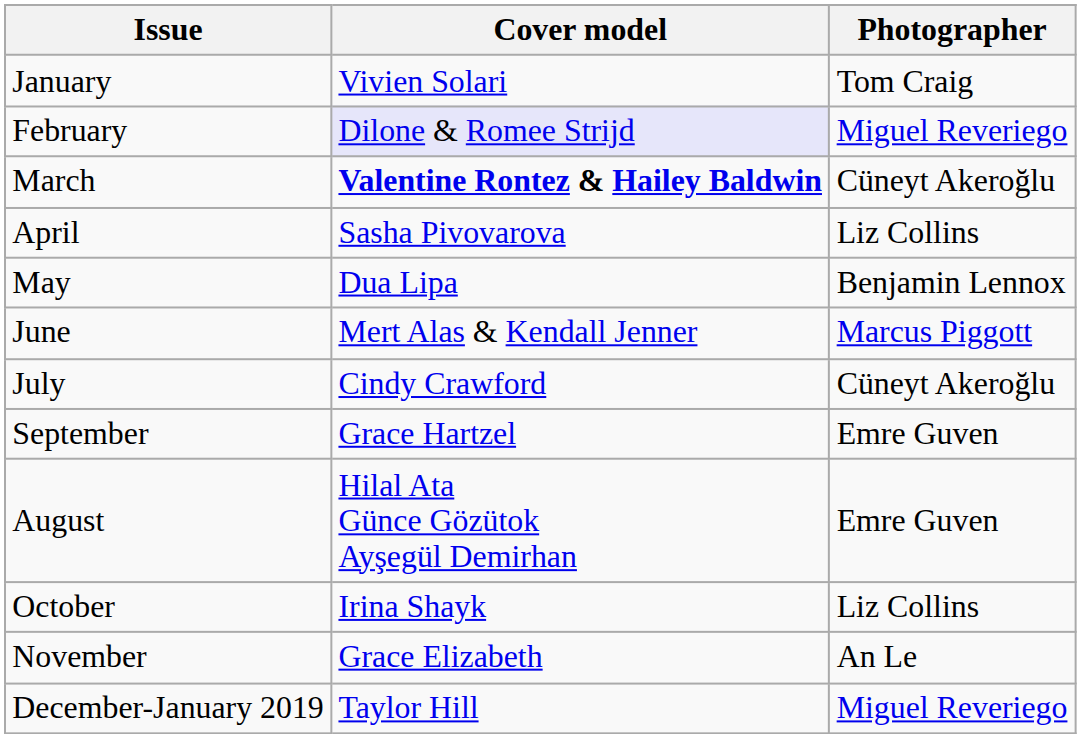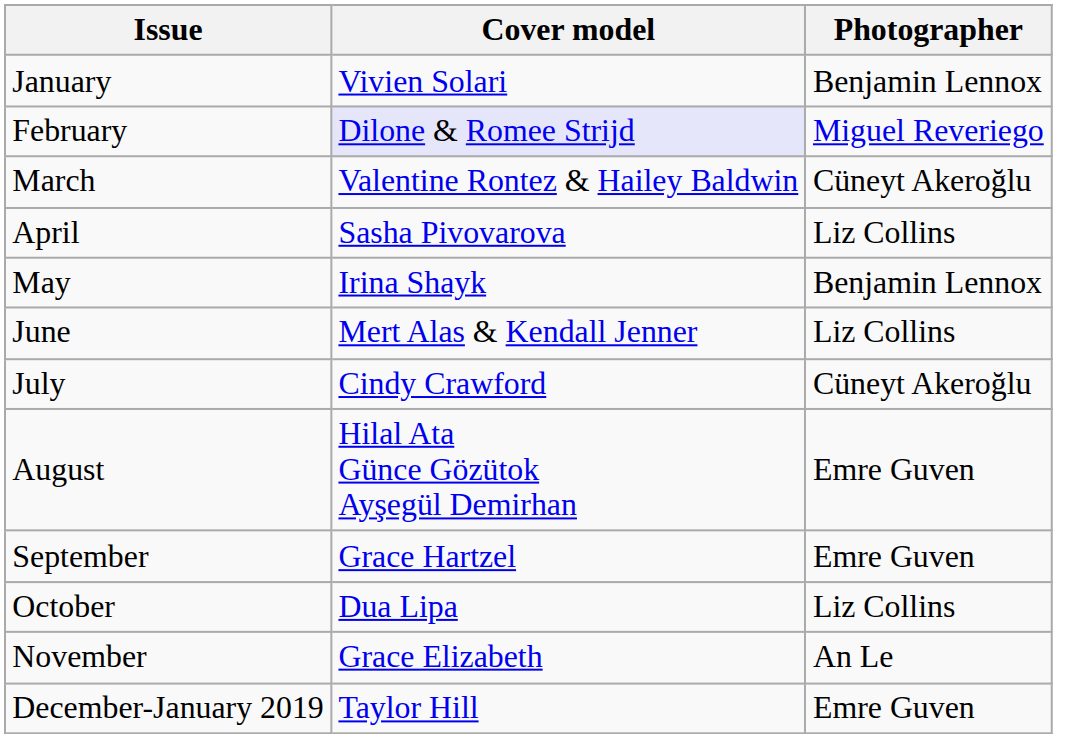January | Photographer: Tom Craig -> Benjamin Lennox
March | Cover model: bold -> normal
May | Cover model: Dua Lipa -> Irina Shayk
June | Photographer: Marcus Piggott -> Liz Collins
rows swapped: August <-> September
October | Cover model: Irina Shayk -> Dua Lipa
December-January 2019 | Photographer: Miguel Reveriego -> Emre Guven
